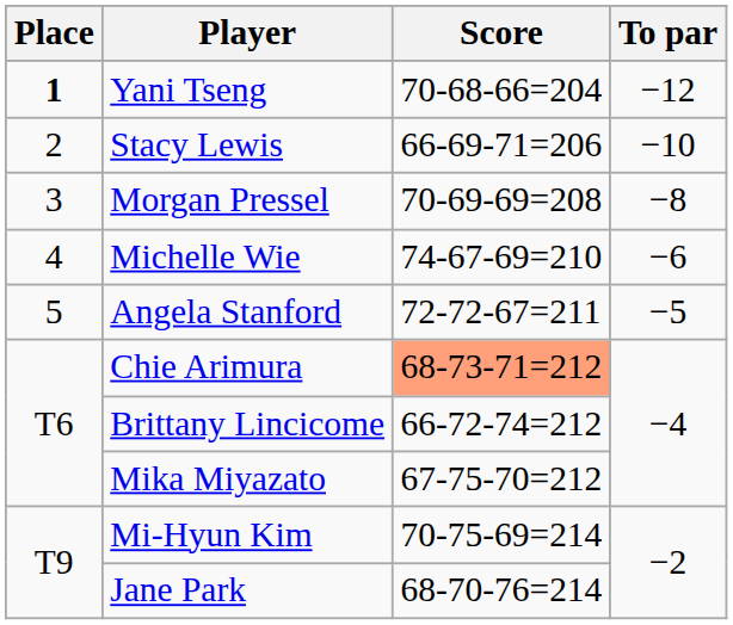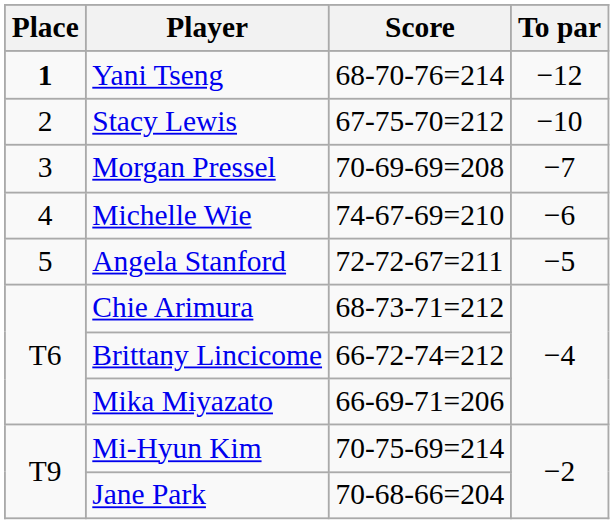Yani Tseng | Score: 70-68-66=204 -> 68-70-76=214
Stacy Lewis | Score: 66-69-71=206 -> 67-75-70=212
Morgan Pressel | To par: −8 -> −7
Chie Arimura | Score: lightsalmon background -> no background
Mika Miyazato | Score: 67-75-70=212 -> 66-69-71=206
Jane Park | Score: 68-70-76=214 -> 70-68-66=204
